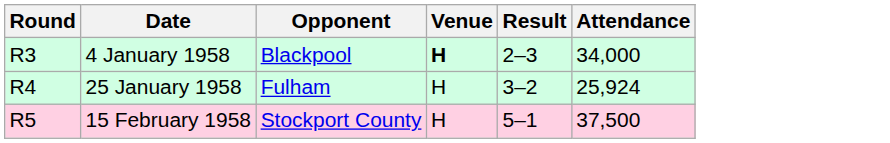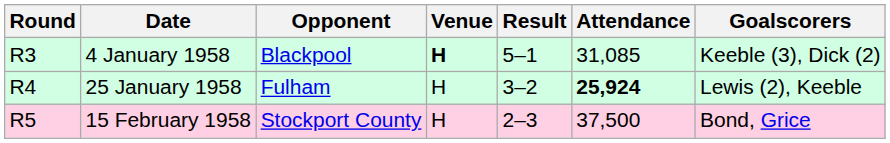+ column: Goalscorers | Keeble (3), Dick (2) | Lewis (2), Keeble | Bond, Grice
4 January 1958 | Result: 2–3 -> 5–1
4 January 1958 | Attendance: 34,000 -> 31,085
25 January 1958 | Attendance: normal -> bold
15 February 1958 | Result: 5–1 -> 2–3
